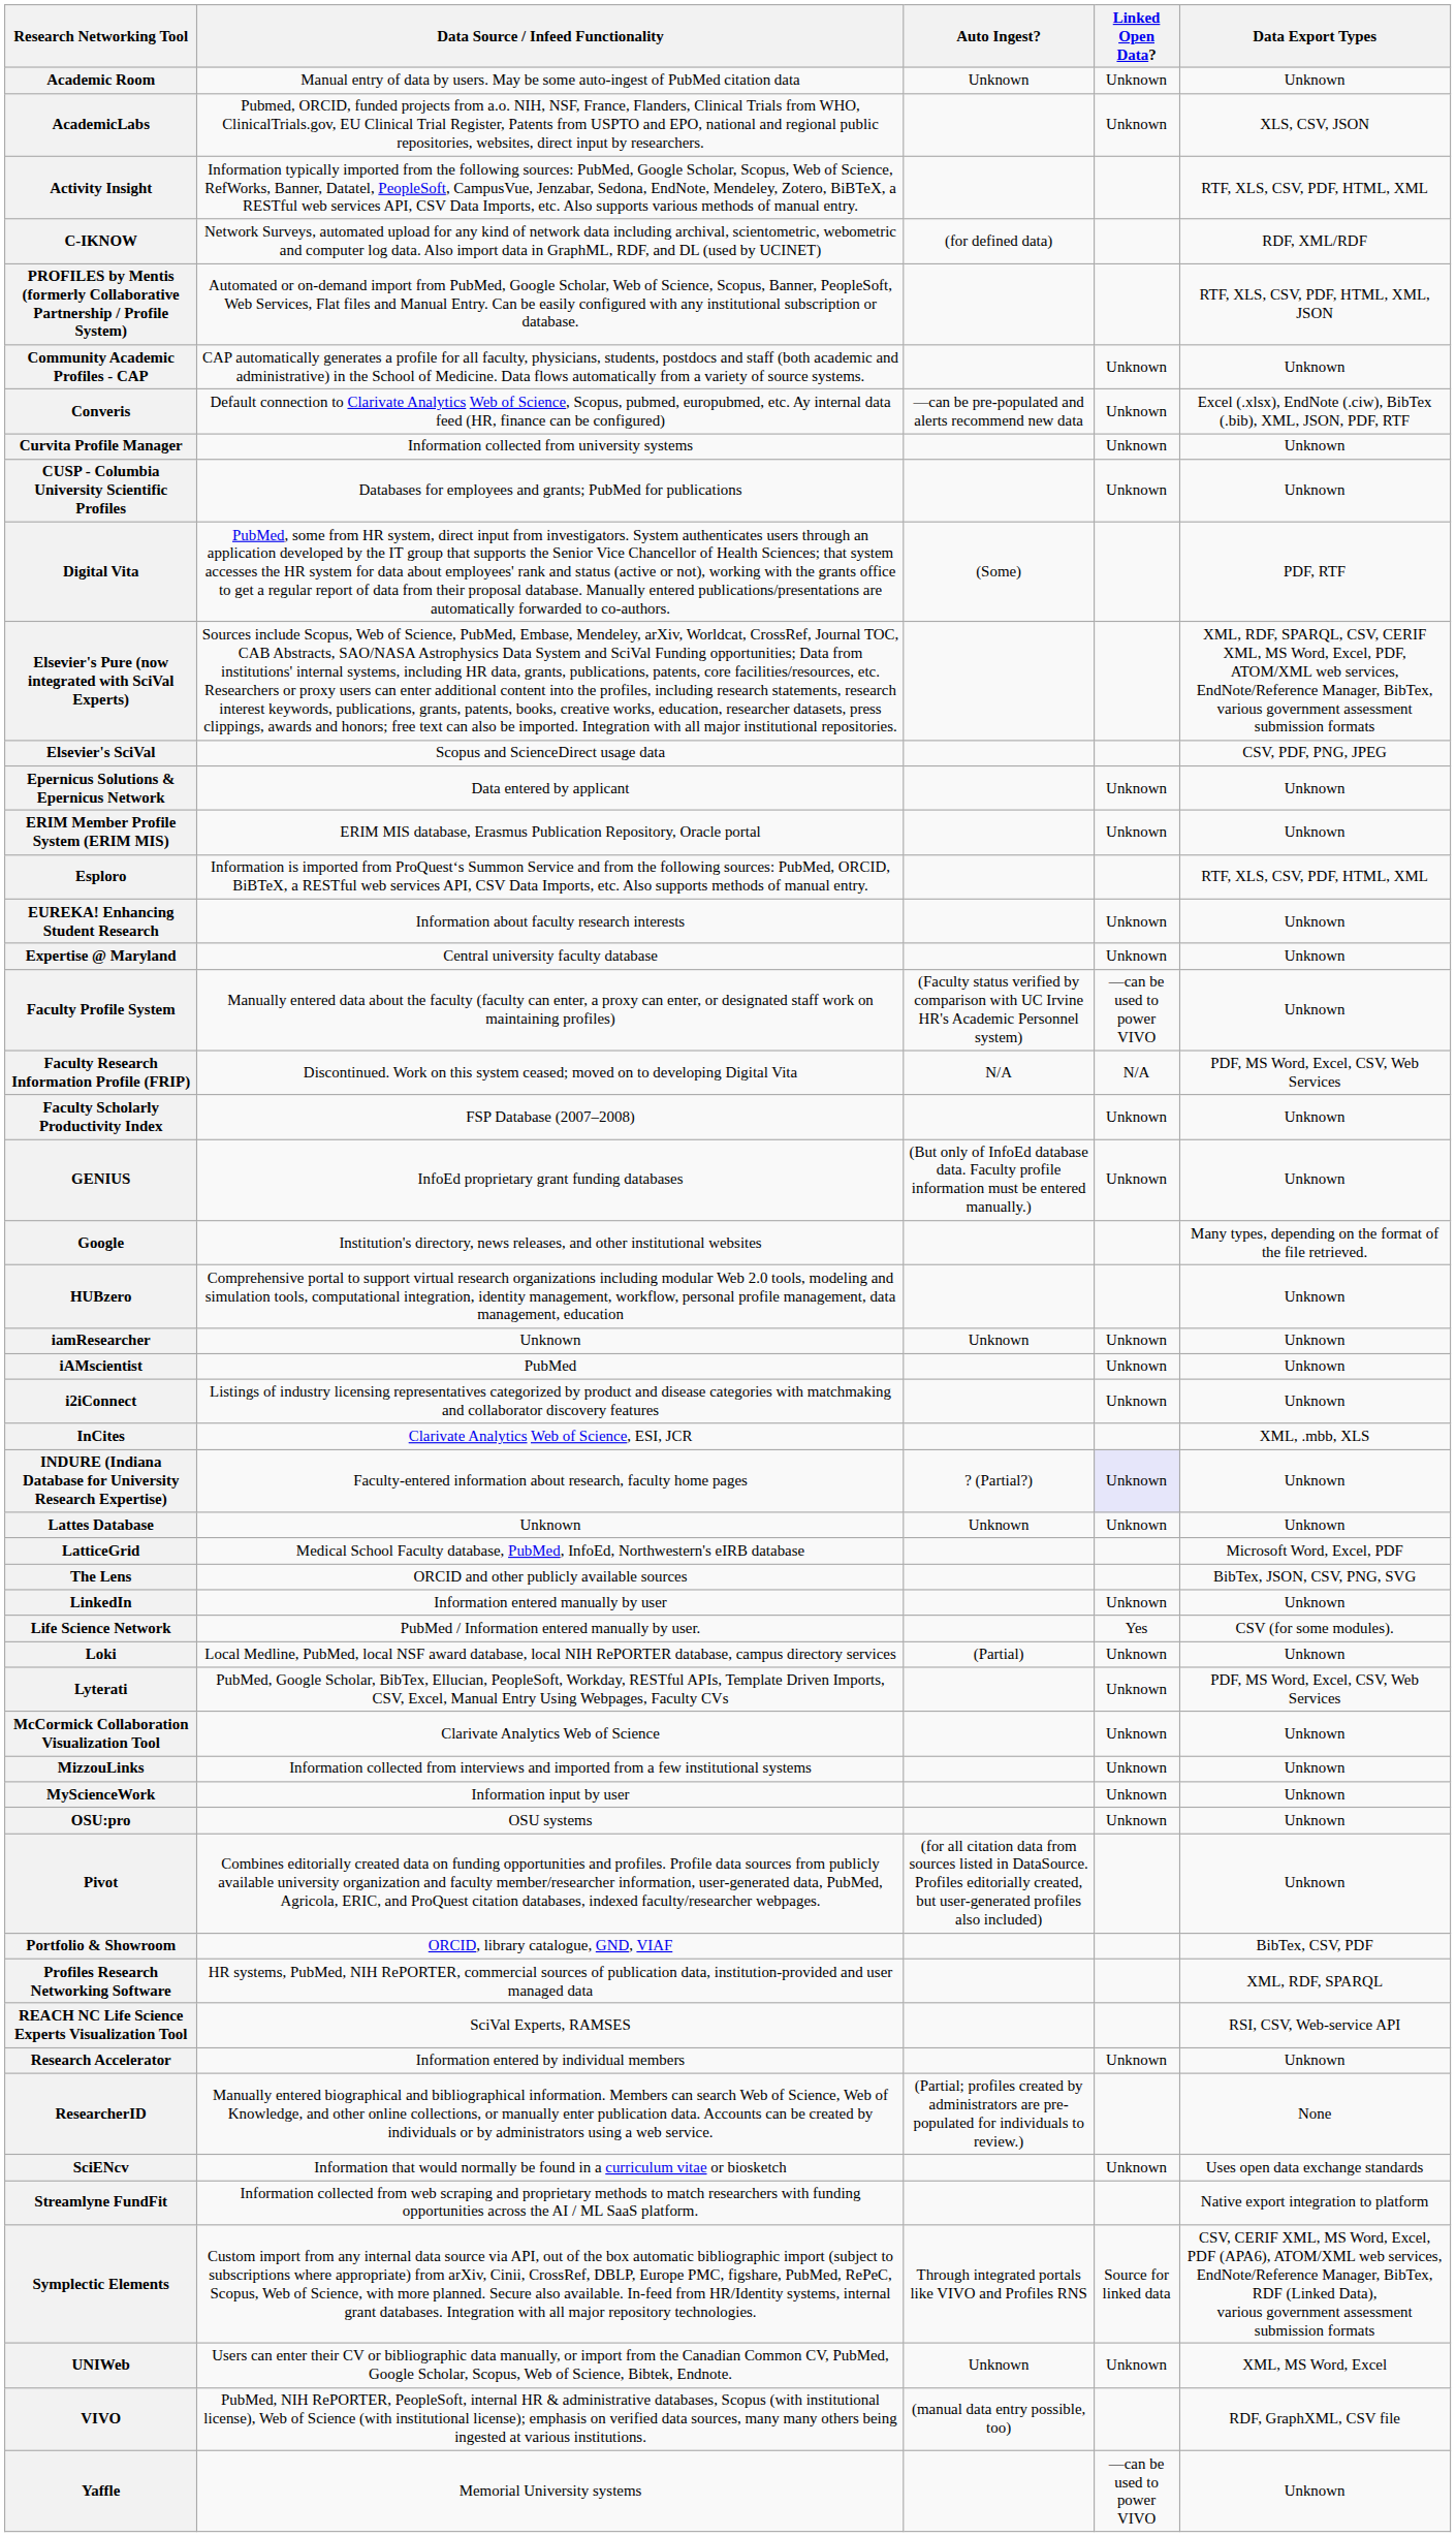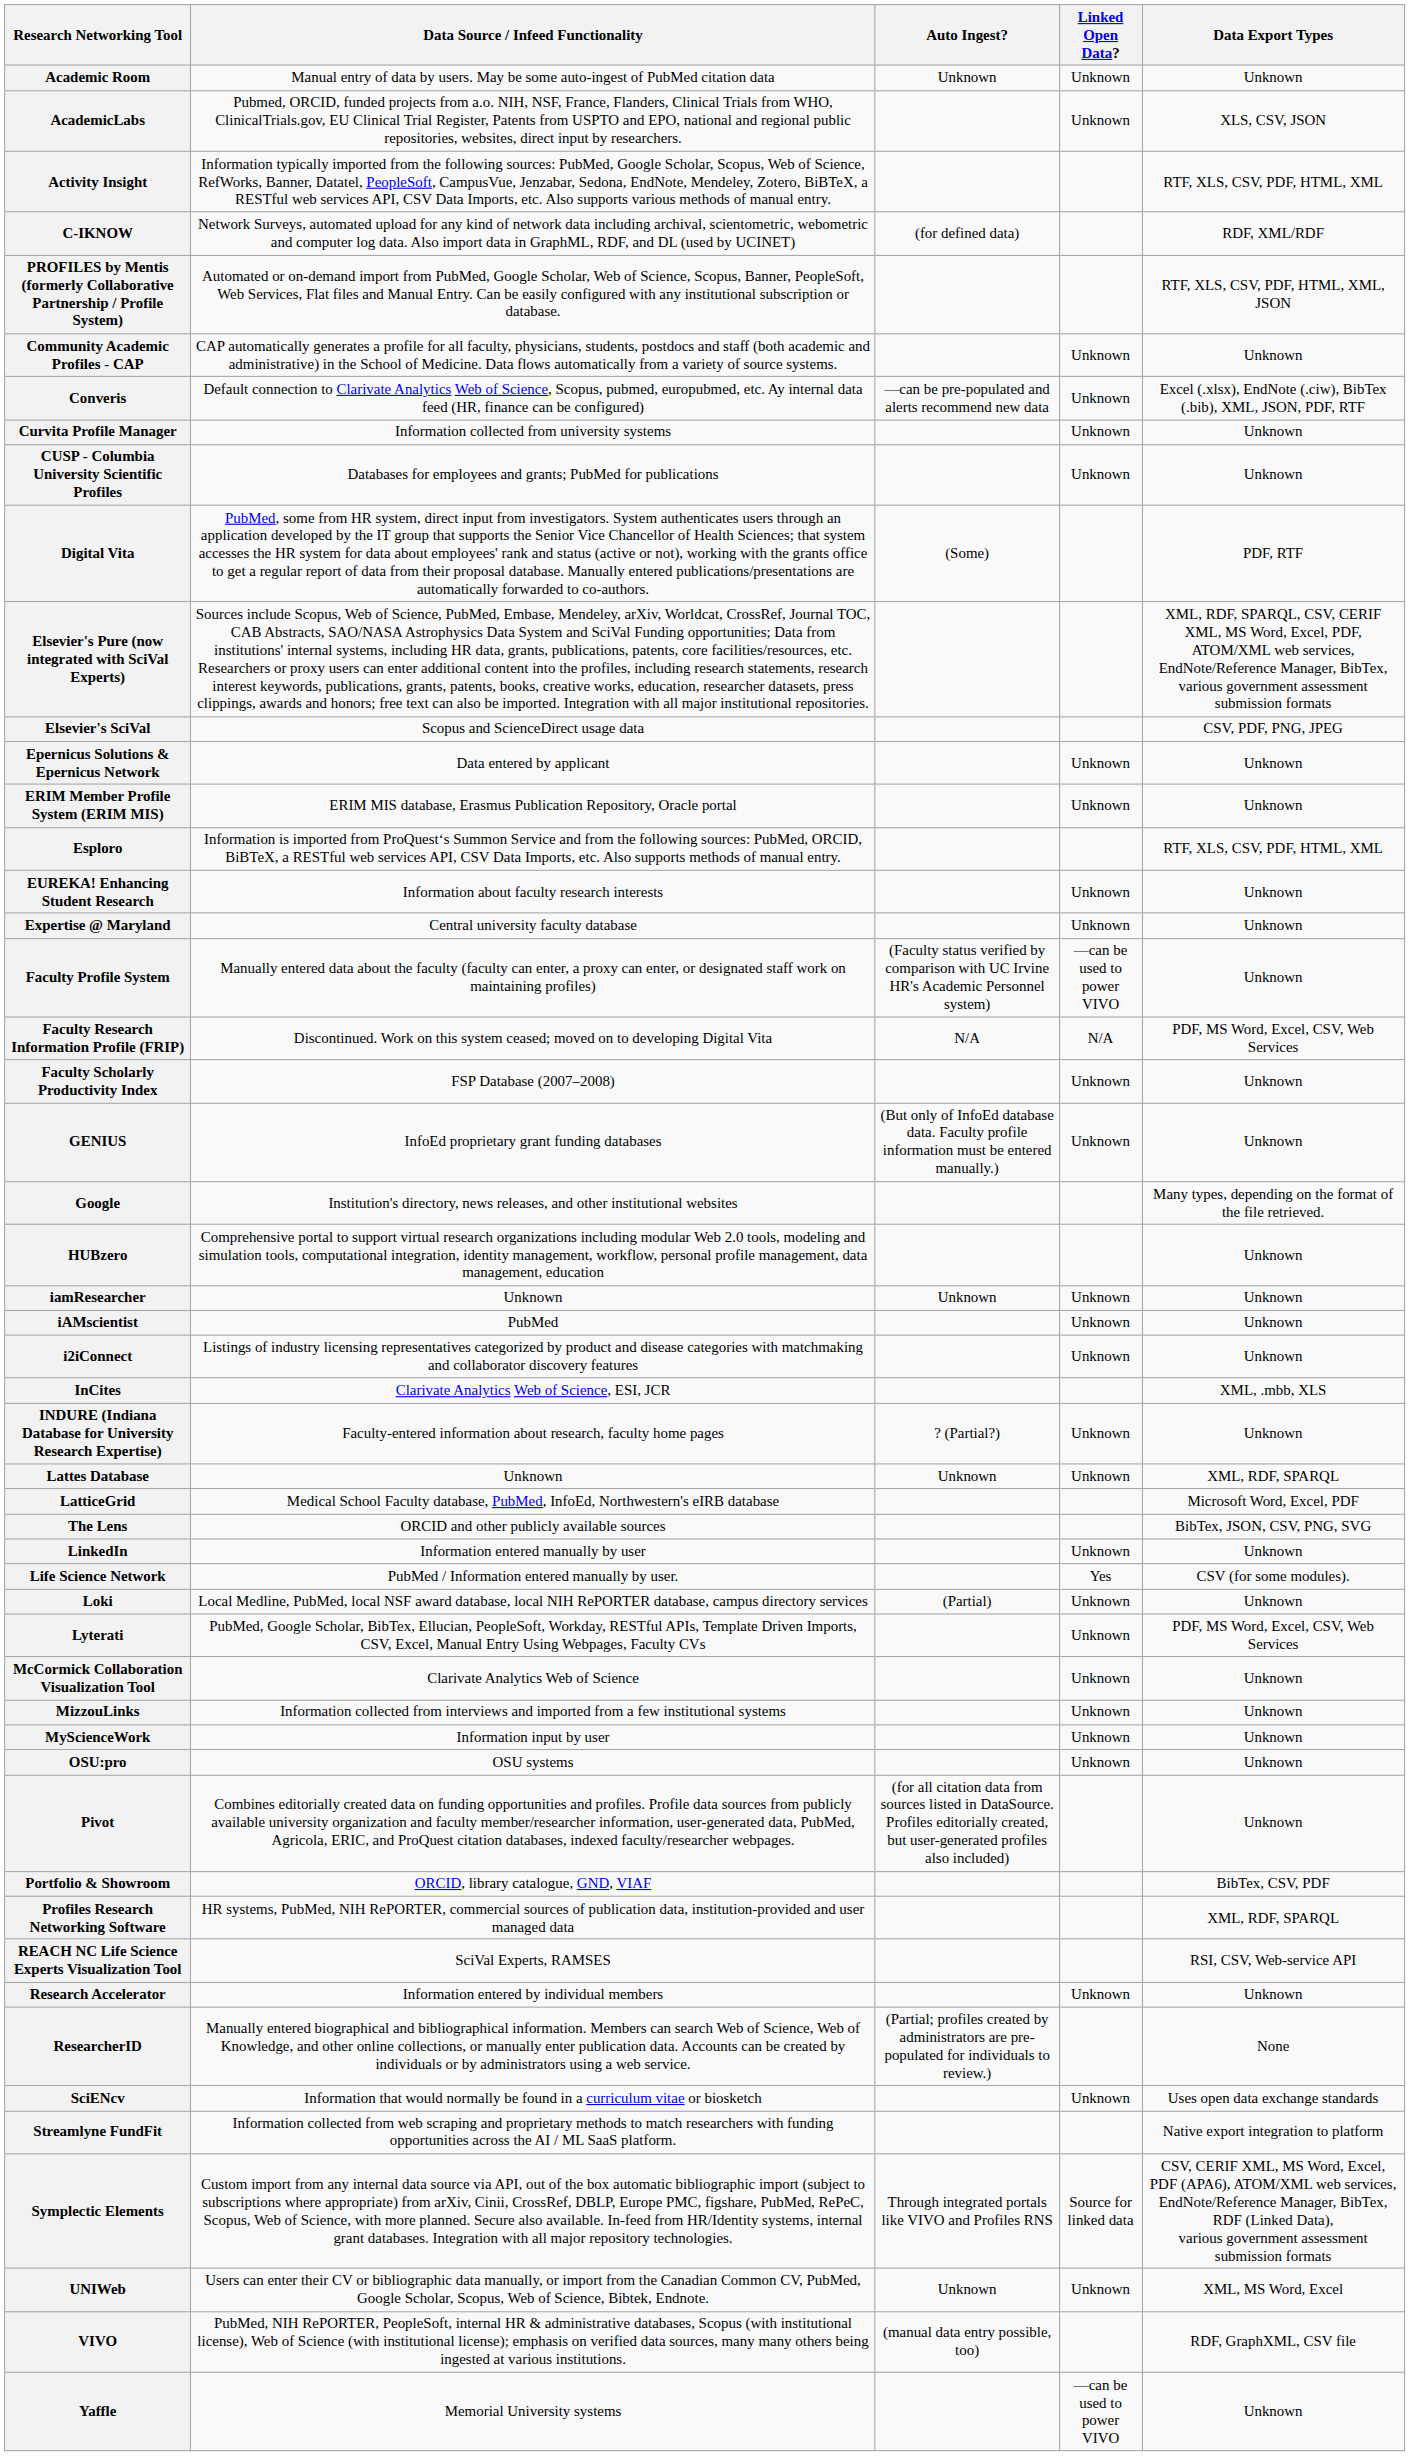INDURE (Indiana Database for University Research Expertise) | Linked Open Data?: lavender background -> no background
Lattes Database | Data Export Types: Unknown -> XML, RDF, SPARQL
